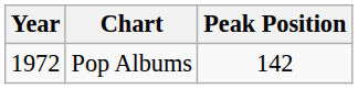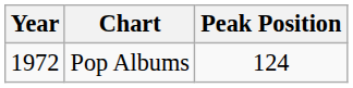Pop Albums | Peak Position: 142 -> 124
